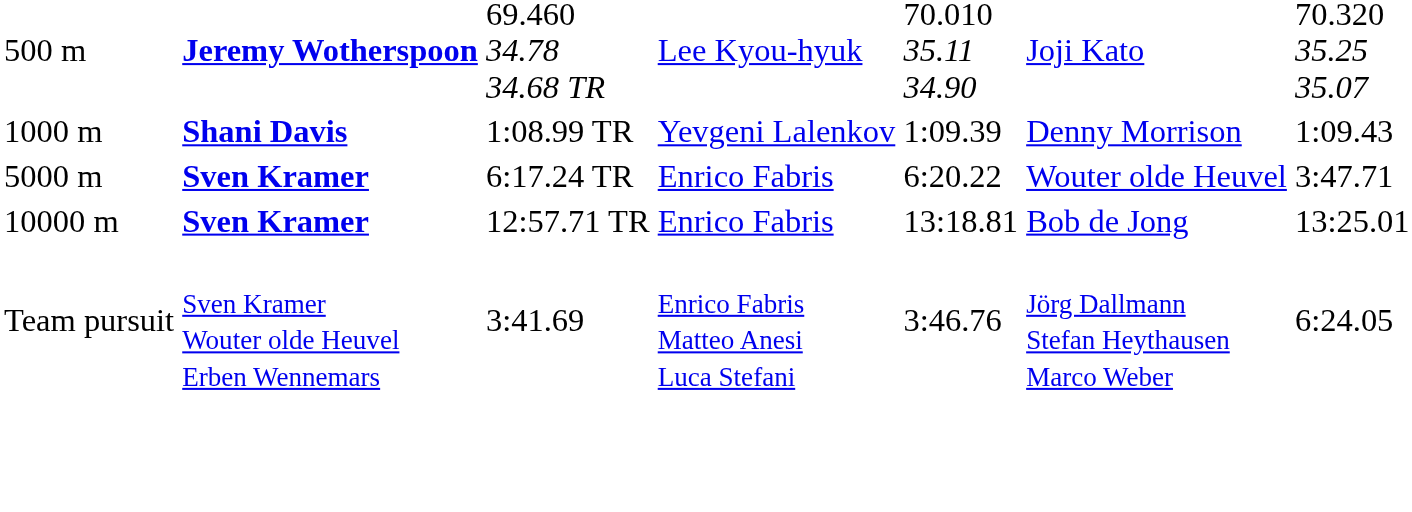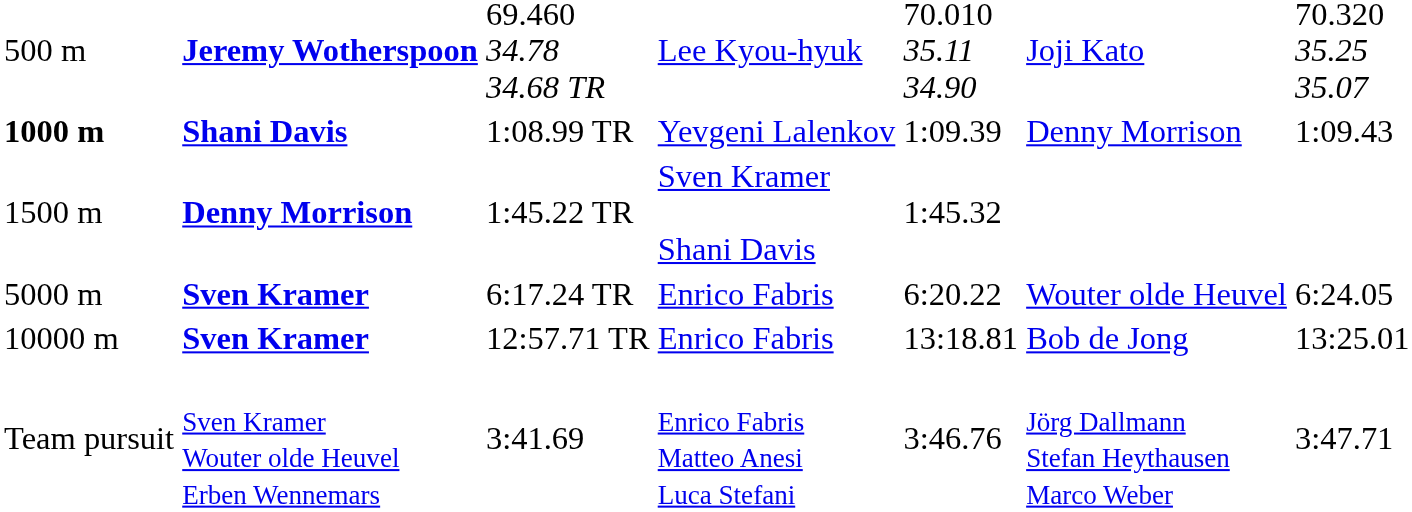1:08.99 TR | column 1: normal -> bold
+ row: 1500 m | Denny Morrison | 1:45.22 TR | Sven Kramer Shani Davis | 1:45.32
6:17.24 TR | column 7: 3:47.71 -> 6:24.05
3:41.69 | column 7: 6:24.05 -> 3:47.71
